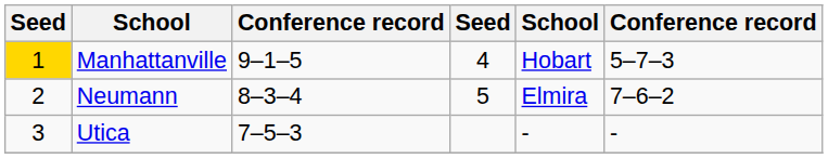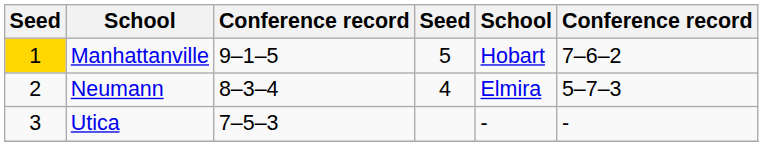Manhattanville | column 4: 4 -> 5
Manhattanville | column 6: 5–7–3 -> 7–6–2
Neumann | column 4: 5 -> 4
Neumann | column 6: 7–6–2 -> 5–7–3
